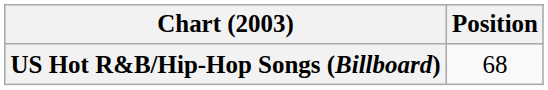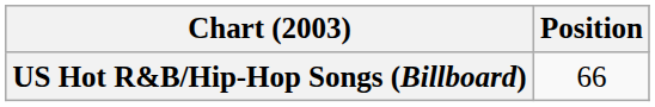US Hot R&B/Hip-Hop Songs (Billboard) | Position: 68 -> 66
